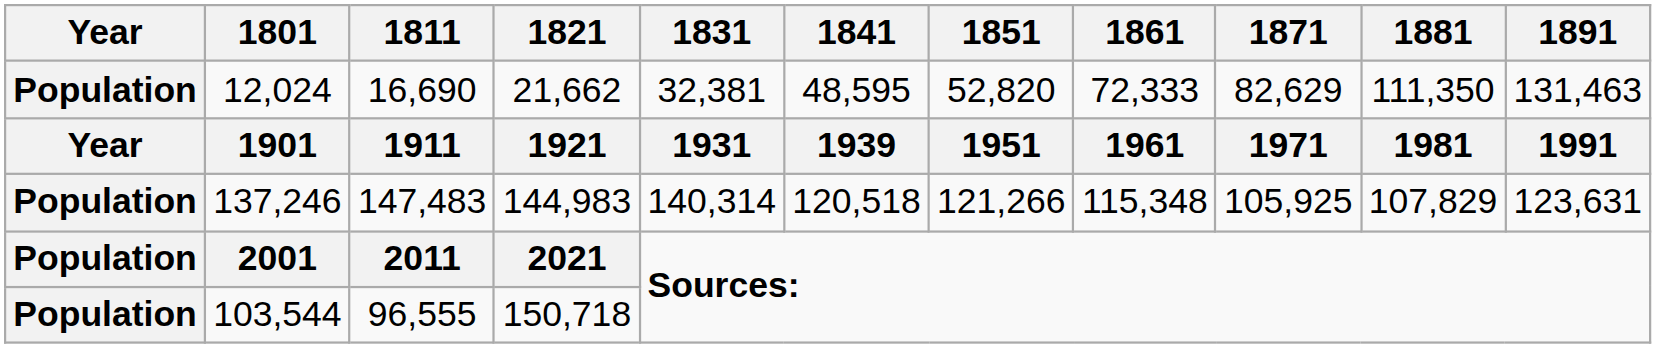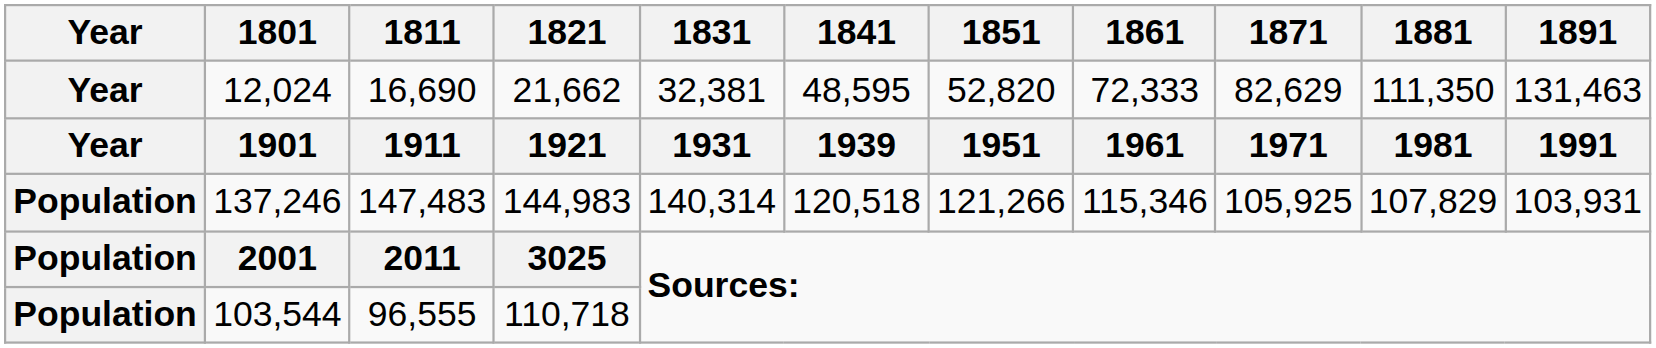12,024 | Year: Population -> Year
137,246 | 1861: 115,348 -> 115,346
137,246 | 1891: 123,631 -> 103,931
2001 | 1821: 2021 -> 3025
103,544 | 1821: 150,718 -> 110,718
